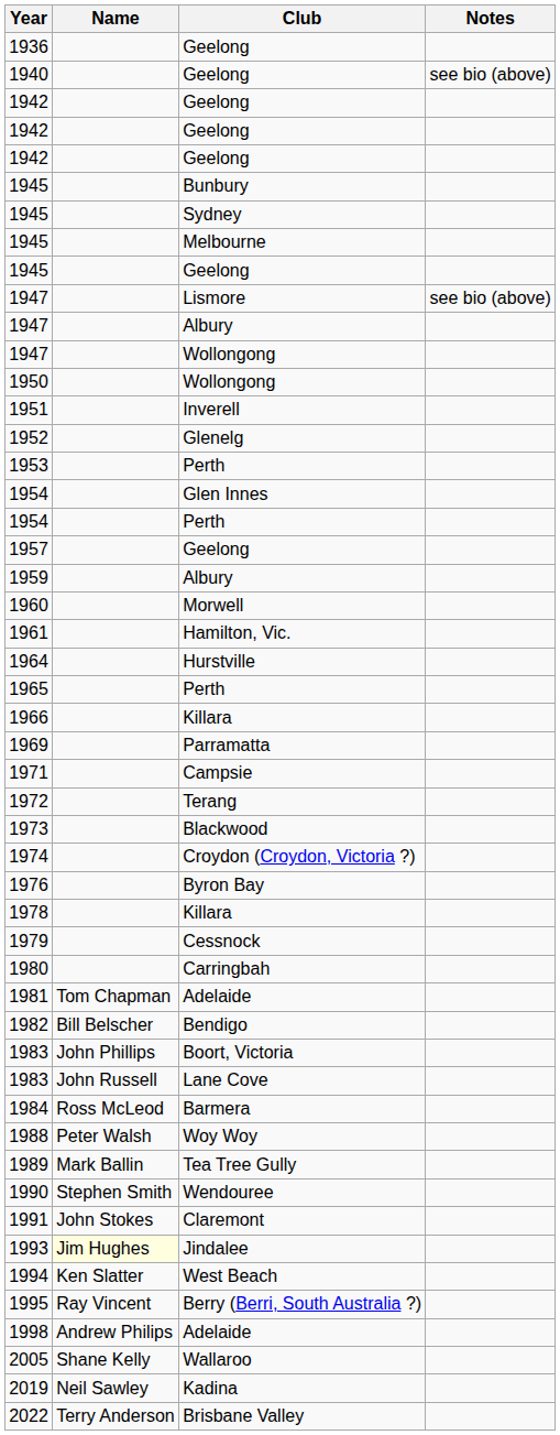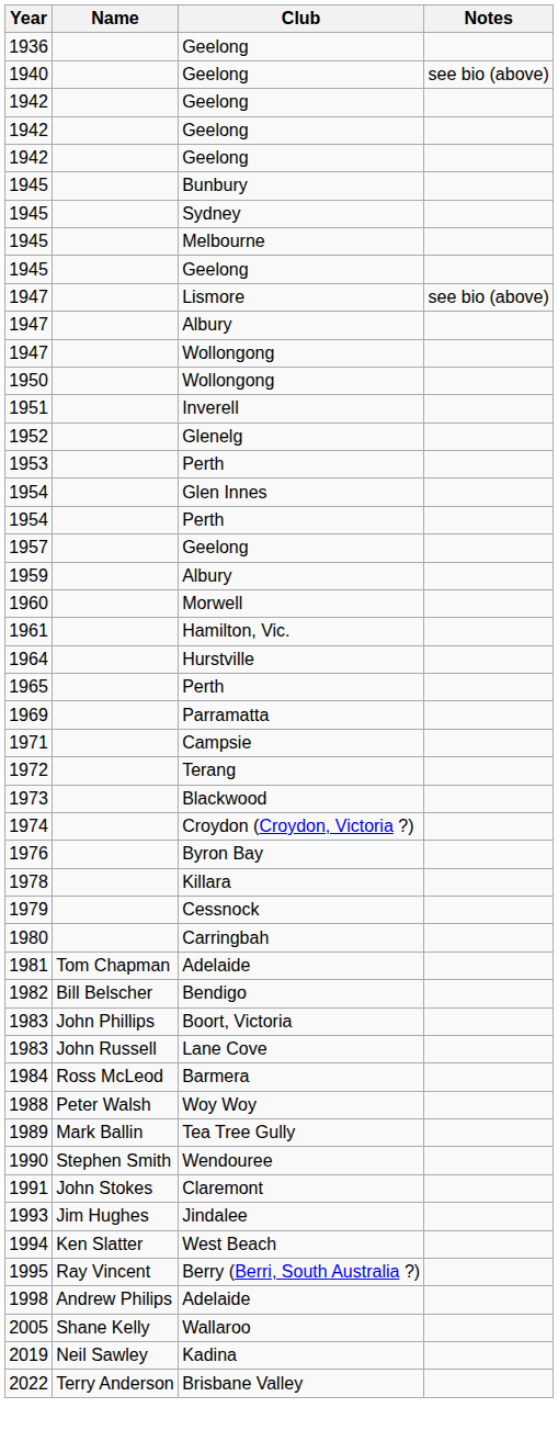- row: 1966 | Killara
1993 | Name: lightyellow background -> no background
